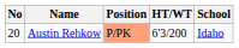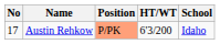Austin Rehkow | No: 20 -> 17
